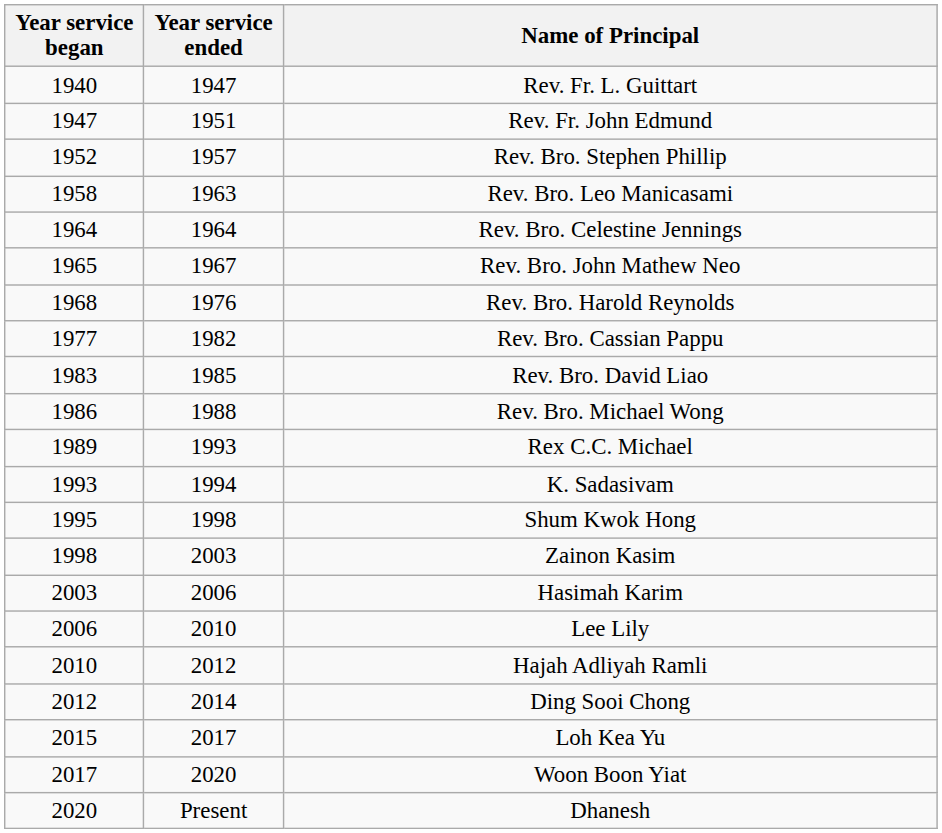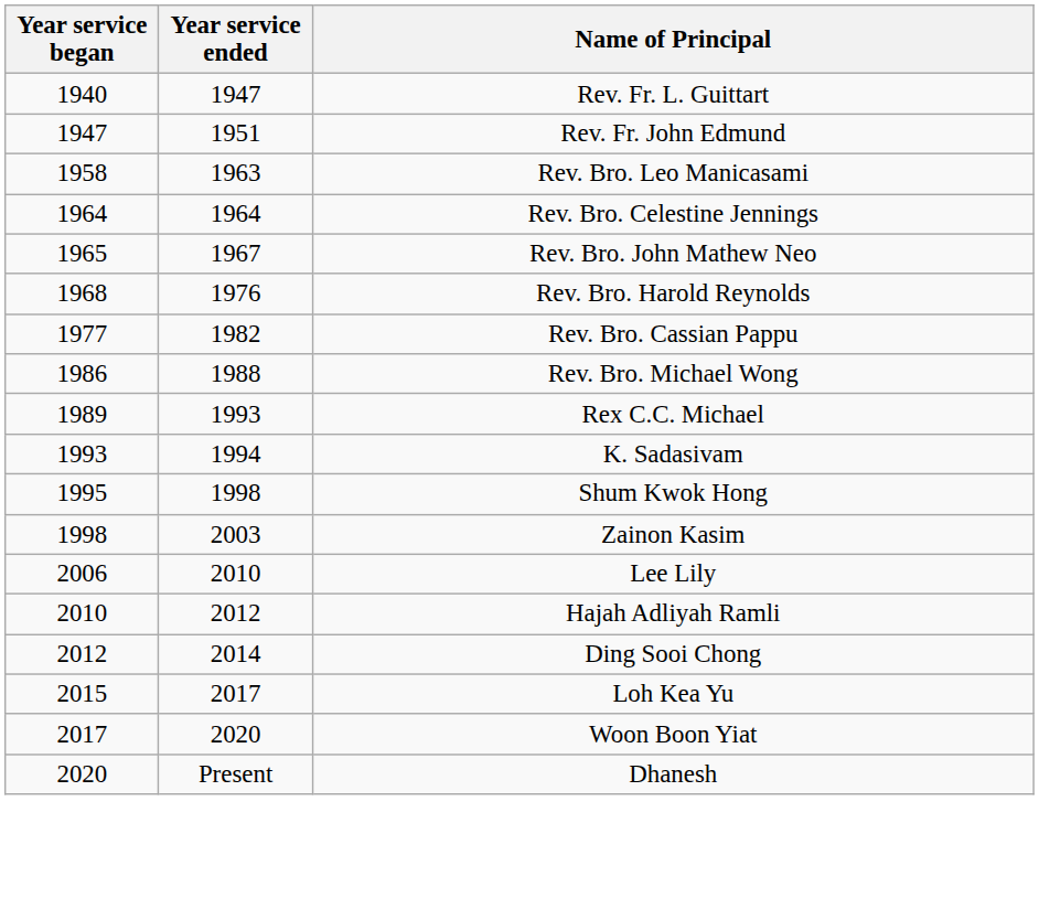- row: 1952 | 1957 | Rev. Bro. Stephen Phillip
- row: 1983 | 1985 | Rev. Bro. David Liao
- row: 2003 | 2006 | Hasimah Karim
